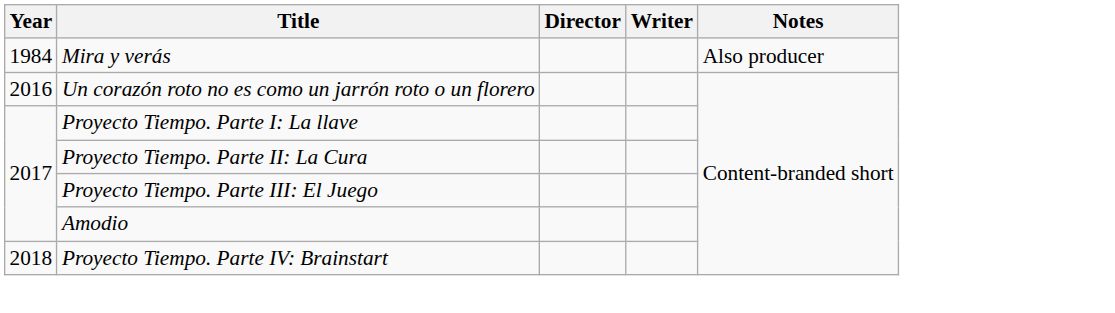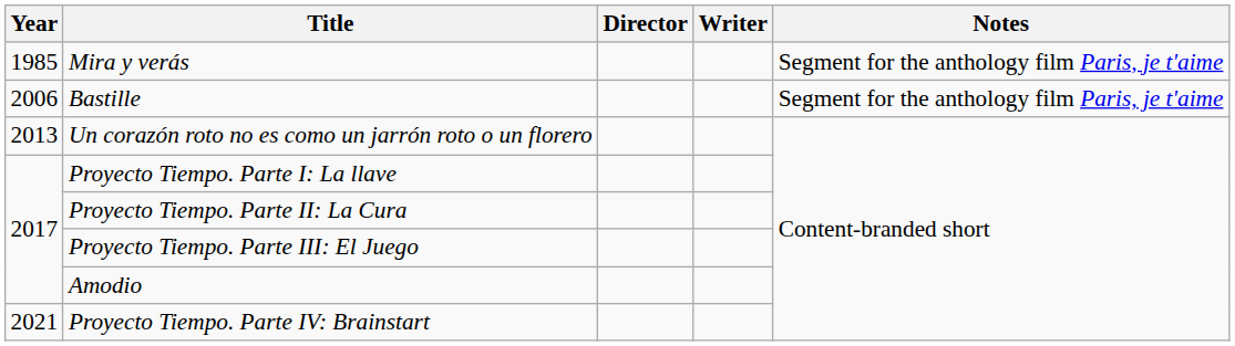Mira y verás | Year: 1984 -> 1985
Mira y verás | Notes: Also producer -> Segment for the anthology film Paris, je t'aime
+ row: 2006 | Bastille | Segment for the anthology film Paris, je t'aime
Un corazón roto no es como un jarrón roto o un florero | Year: 2016 -> 2013
Proyecto Tiempo. Parte IV: Brainstart | Year: 2018 -> 2021
